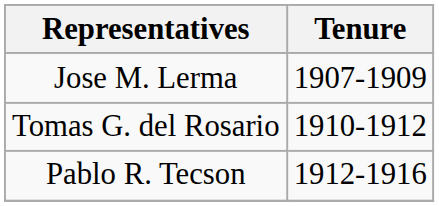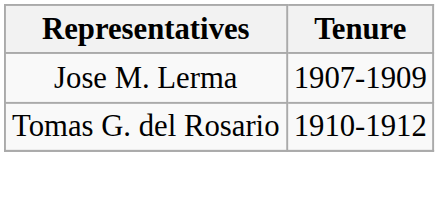- row: Pablo R. Tecson | 1912-1916
